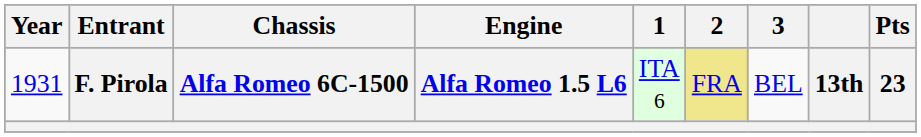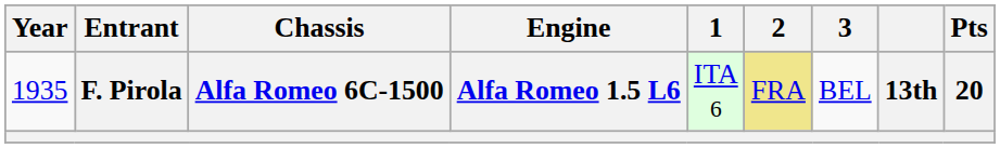F. Pirola | Year: 1931 -> 1935
F. Pirola | Pts: 23 -> 20
